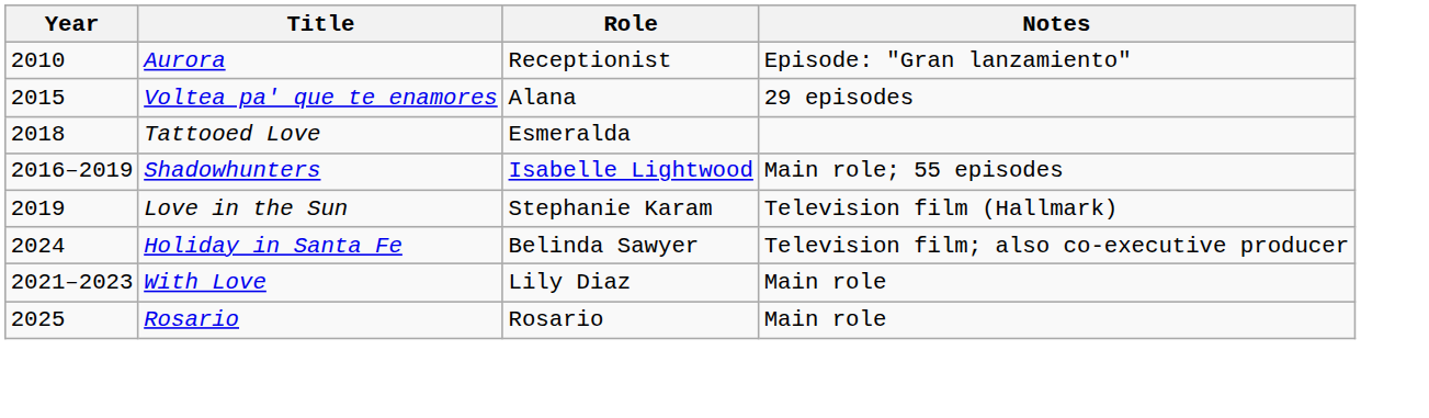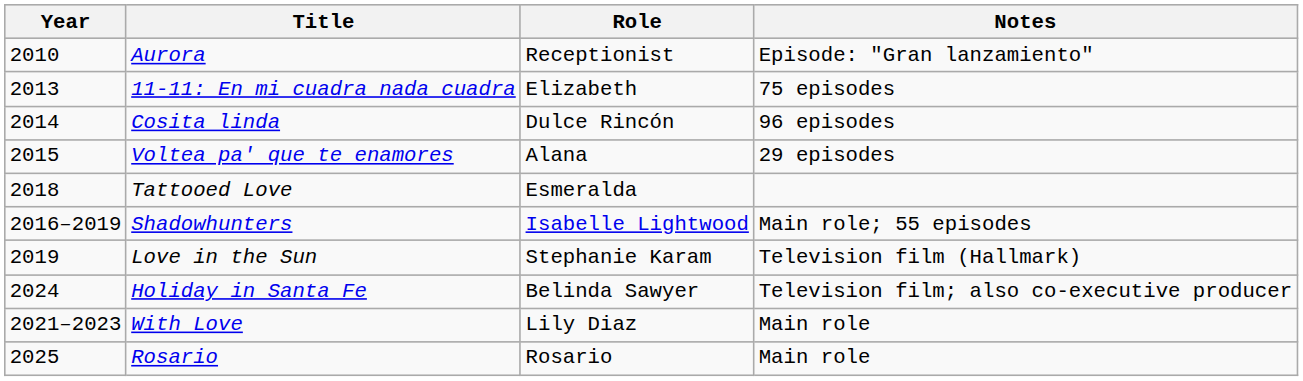+ row: 2013 | 11-11: En mi cuadra nada cuadra | Elizabeth | 75 episodes
+ row: 2014 | Cosita linda | Dulce Rincón | 96 episodes
